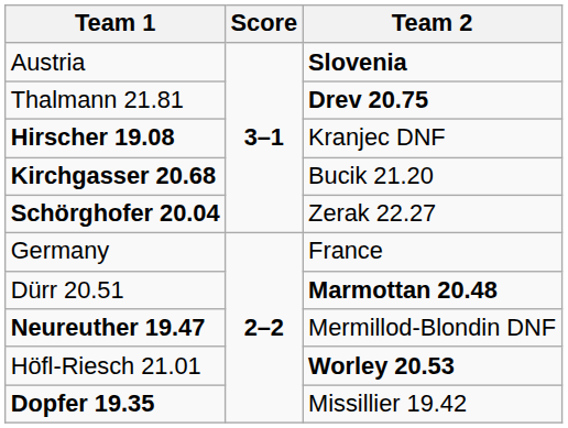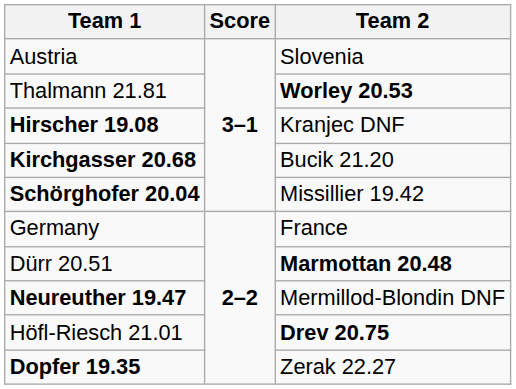Austria | Team 2: bold -> normal
Thalmann 21.81 | Team 2: Drev 20.75 -> Worley 20.53
Schörghofer 20.04 | Team 2: Zerak 22.27 -> Missillier 19.42
Höfl-Riesch 21.01 | Team 2: Worley 20.53 -> Drev 20.75
Dopfer 19.35 | Team 2: Missillier 19.42 -> Zerak 22.27
